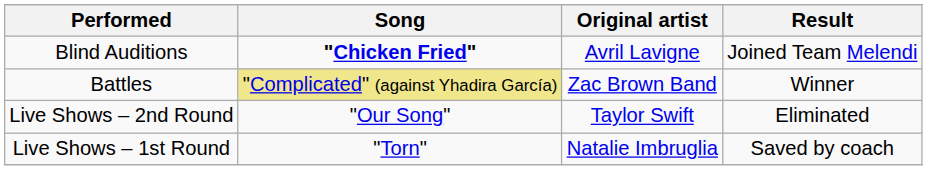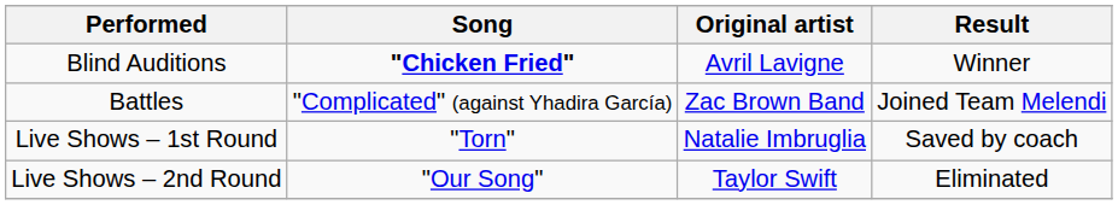Blind Auditions | Result: Joined Team Melendi -> Winner
Battles | Song: khaki background -> no background
Battles | Result: Winner -> Joined Team Melendi
rows swapped: Live Shows – 1st Round <-> Live Shows – 2nd Round
